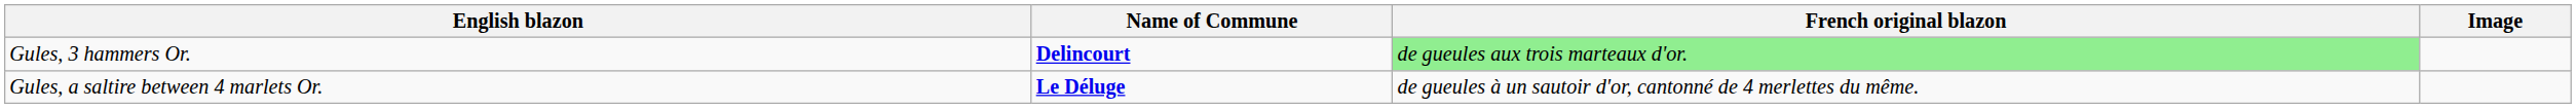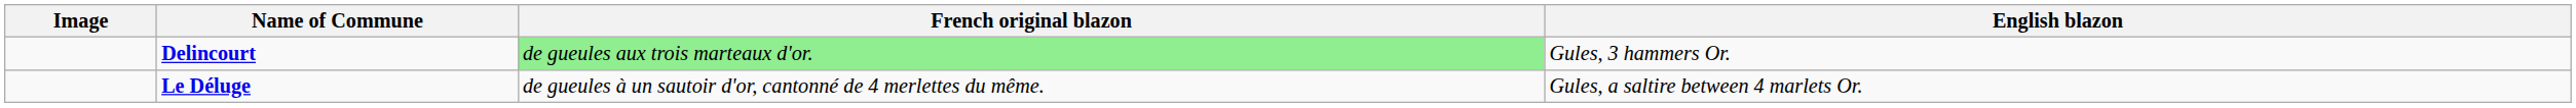columns swapped: Image <-> English blazon
